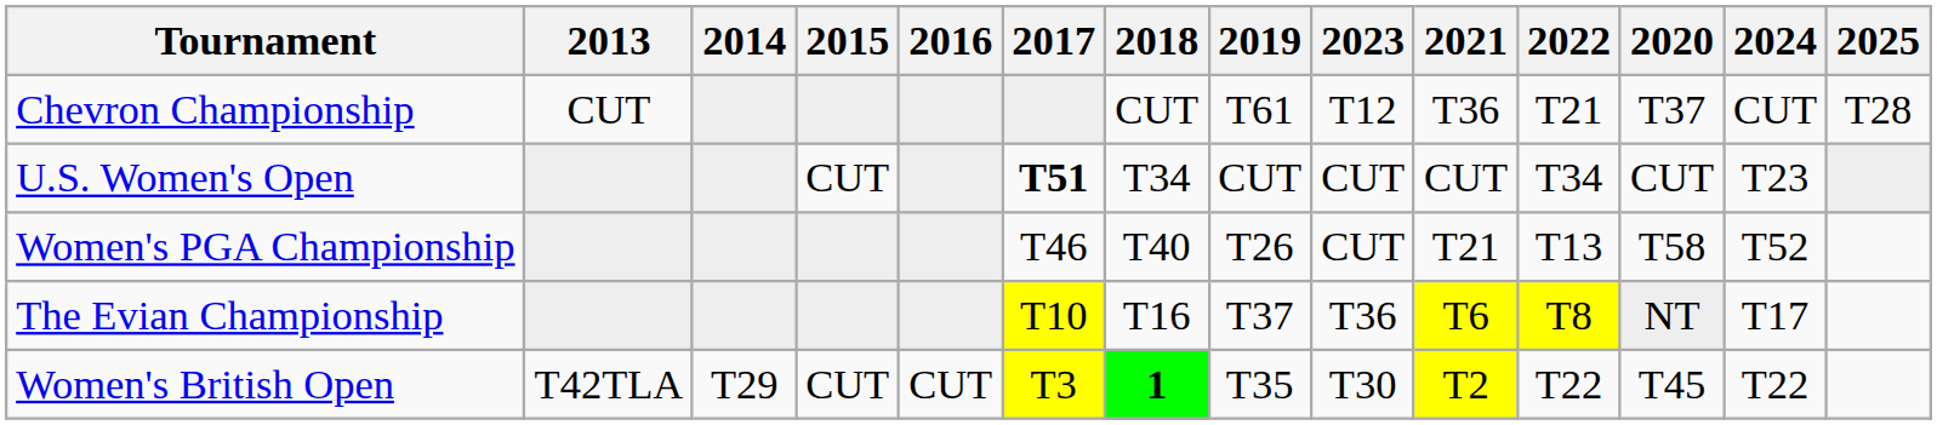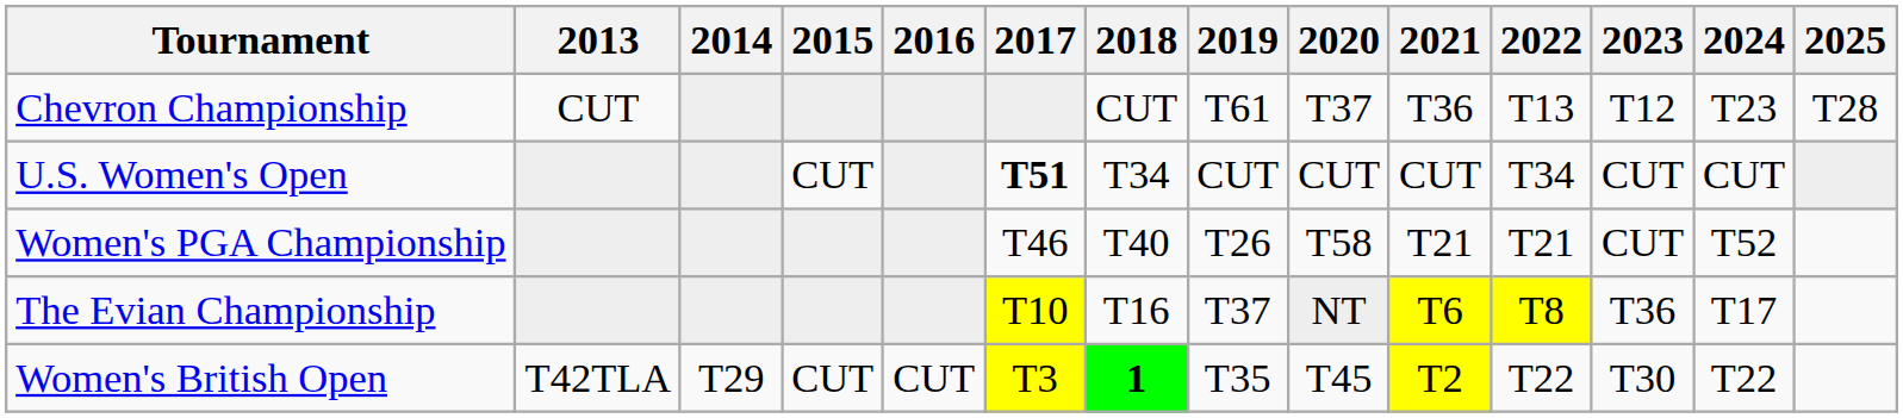columns swapped: 2020 <-> 2023
Chevron Championship | 2022: T21 -> T13
Chevron Championship | 2024: CUT -> T23
U.S. Women's Open | 2024: T23 -> CUT
Women's PGA Championship | 2022: T13 -> T21
